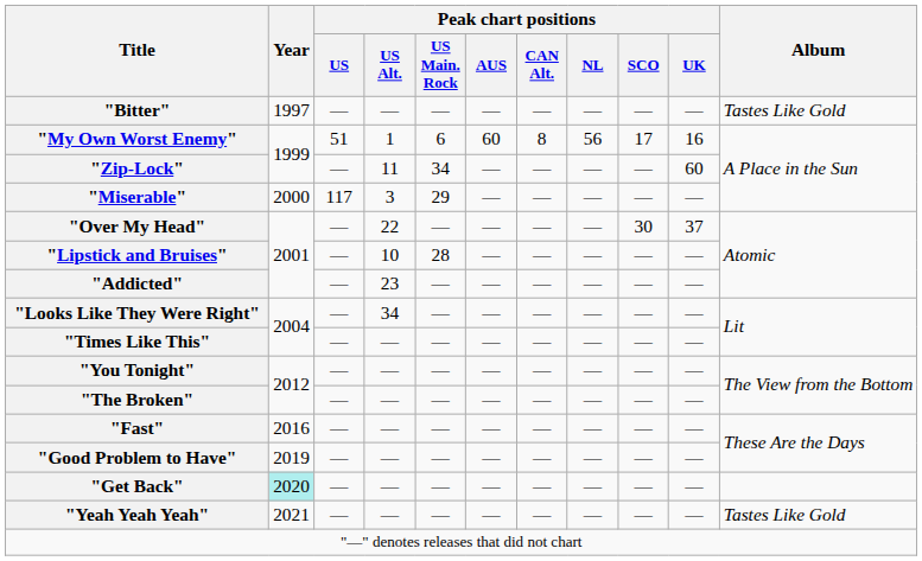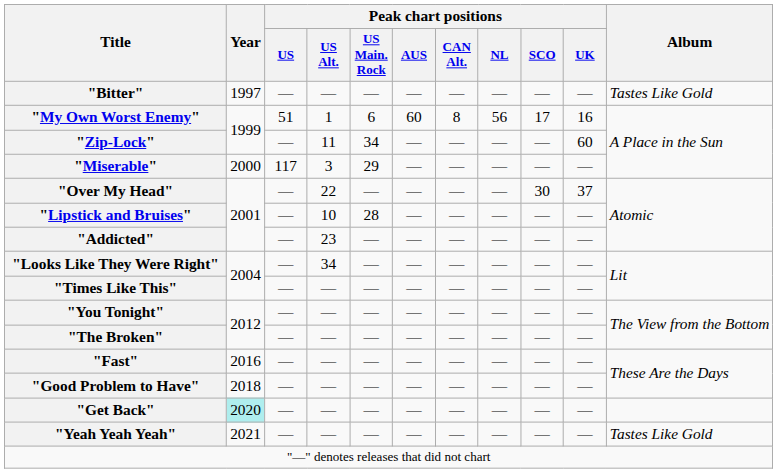"Good Problem to Have" | Year: 2019 -> 2018
